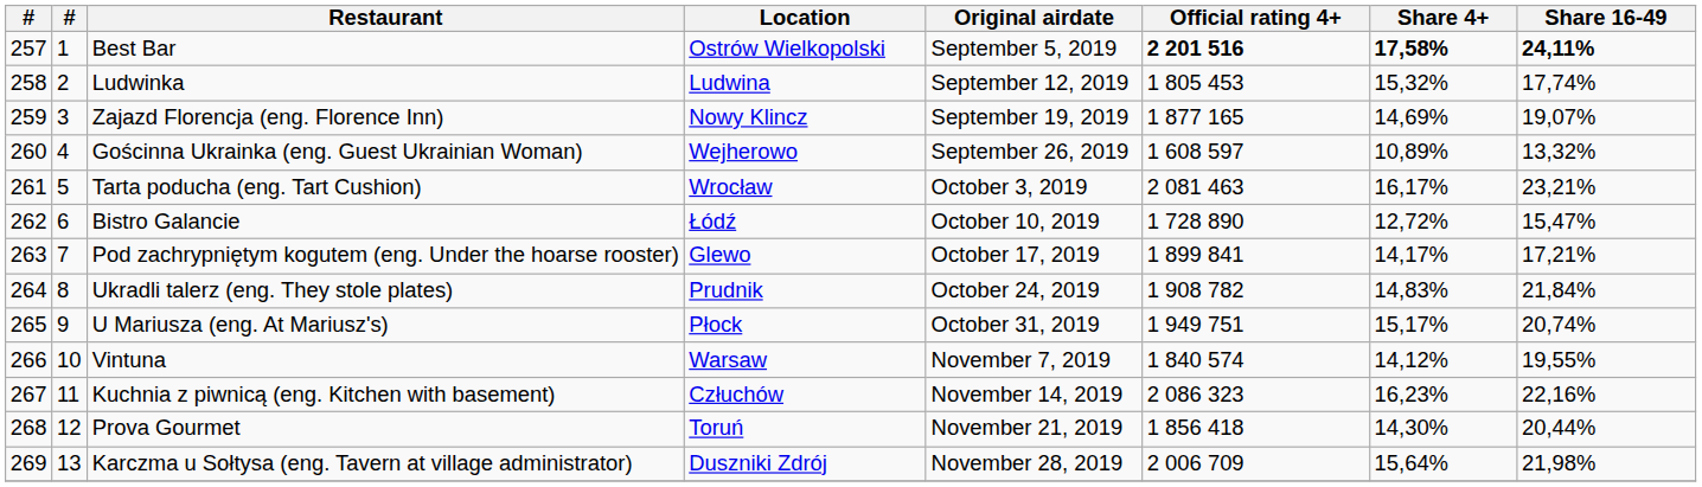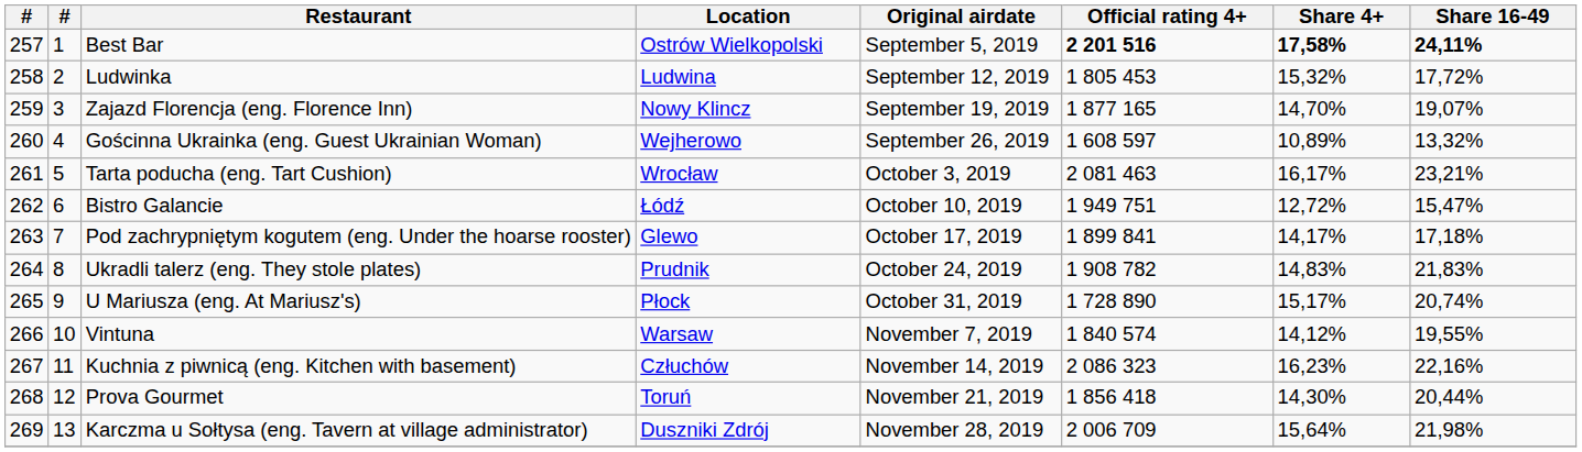Ludwinka | Share 16-49: 17,74% -> 17,72%
Zajazd Florencja (eng. Florence Inn) | Share 4+: 14,69% -> 14,70%
Bistro Galancie | Official rating 4+: 1 728 890 -> 1 949 751
Pod zachrypniętym kogutem (eng. Under the hoarse rooster) | Share 16-49: 17,21% -> 17,18%
Ukradli talerz (eng. They stole plates) | Share 16-49: 21,84% -> 21,83%
U Mariusza (eng. At Mariusz's) | Official rating 4+: 1 949 751 -> 1 728 890
